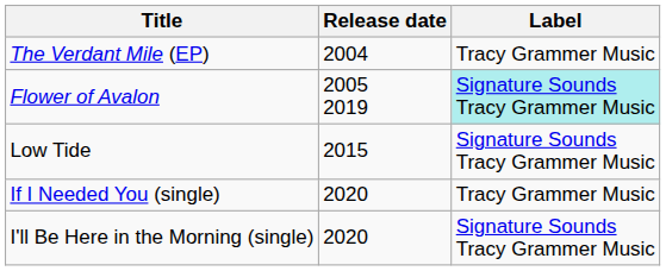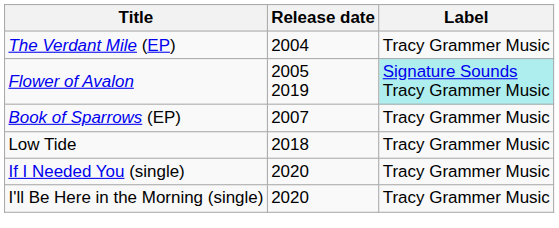+ row: Book of Sparrows (EP) | 2007 | Tracy Grammer Music
Low Tide | Release date: 2015 -> 2018
Low Tide | Label: Signature Sounds Tracy Grammer Music -> Tracy Grammer Music
I'll Be Here in the Morning (single) | Label: Signature Sounds Tracy Grammer Music -> Tracy Grammer Music
